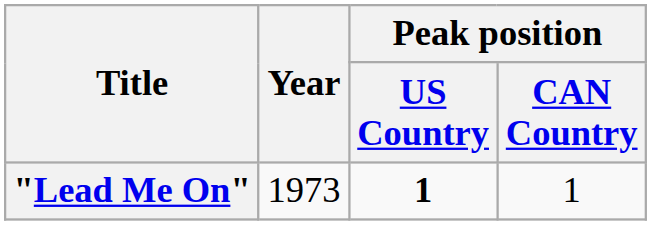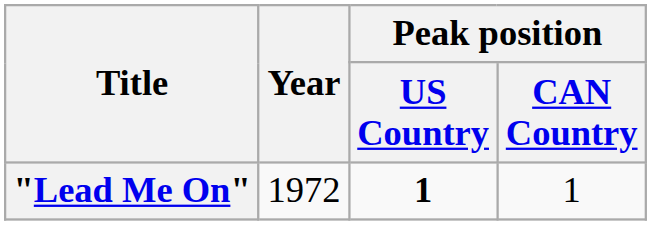"Lead Me On" | Year: 1973 -> 1972
